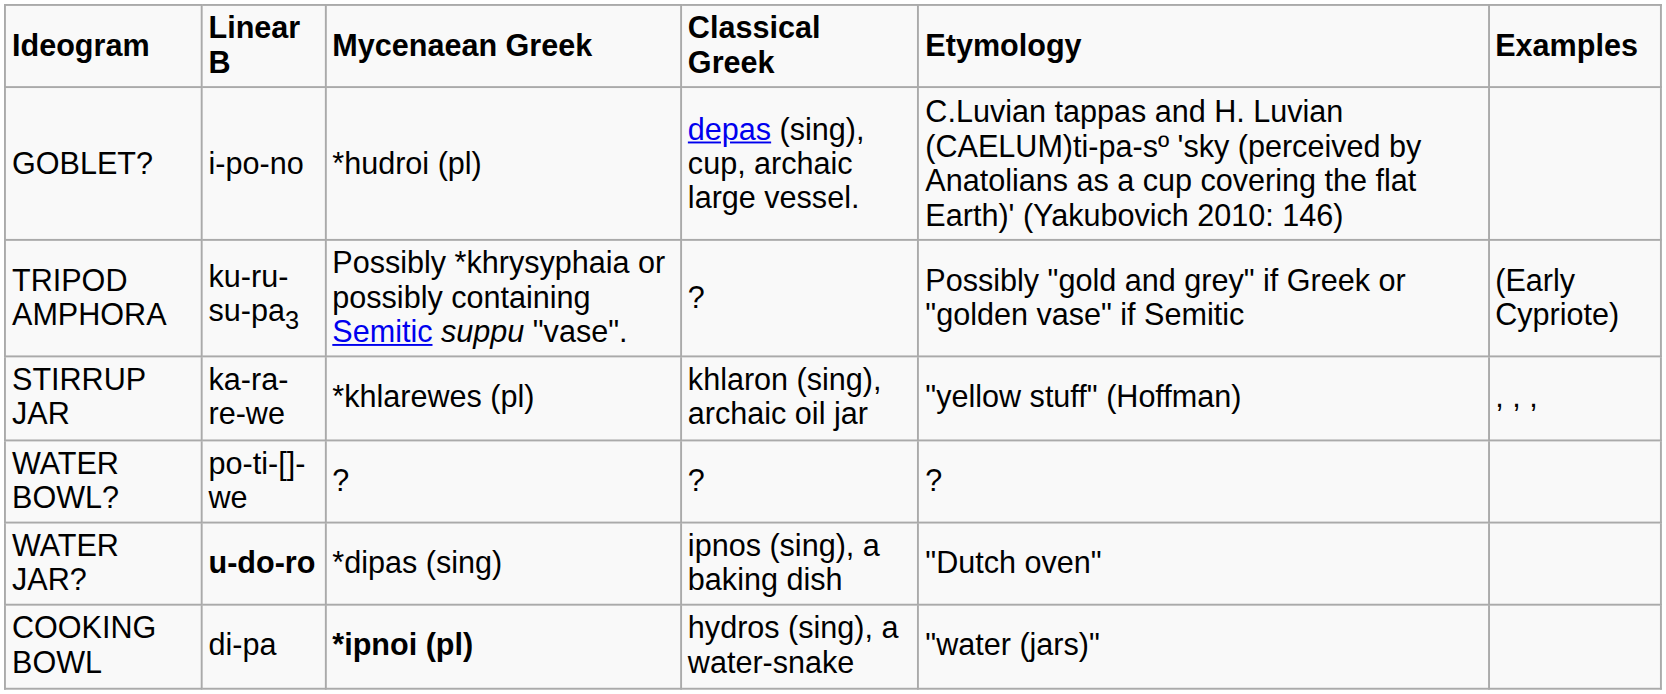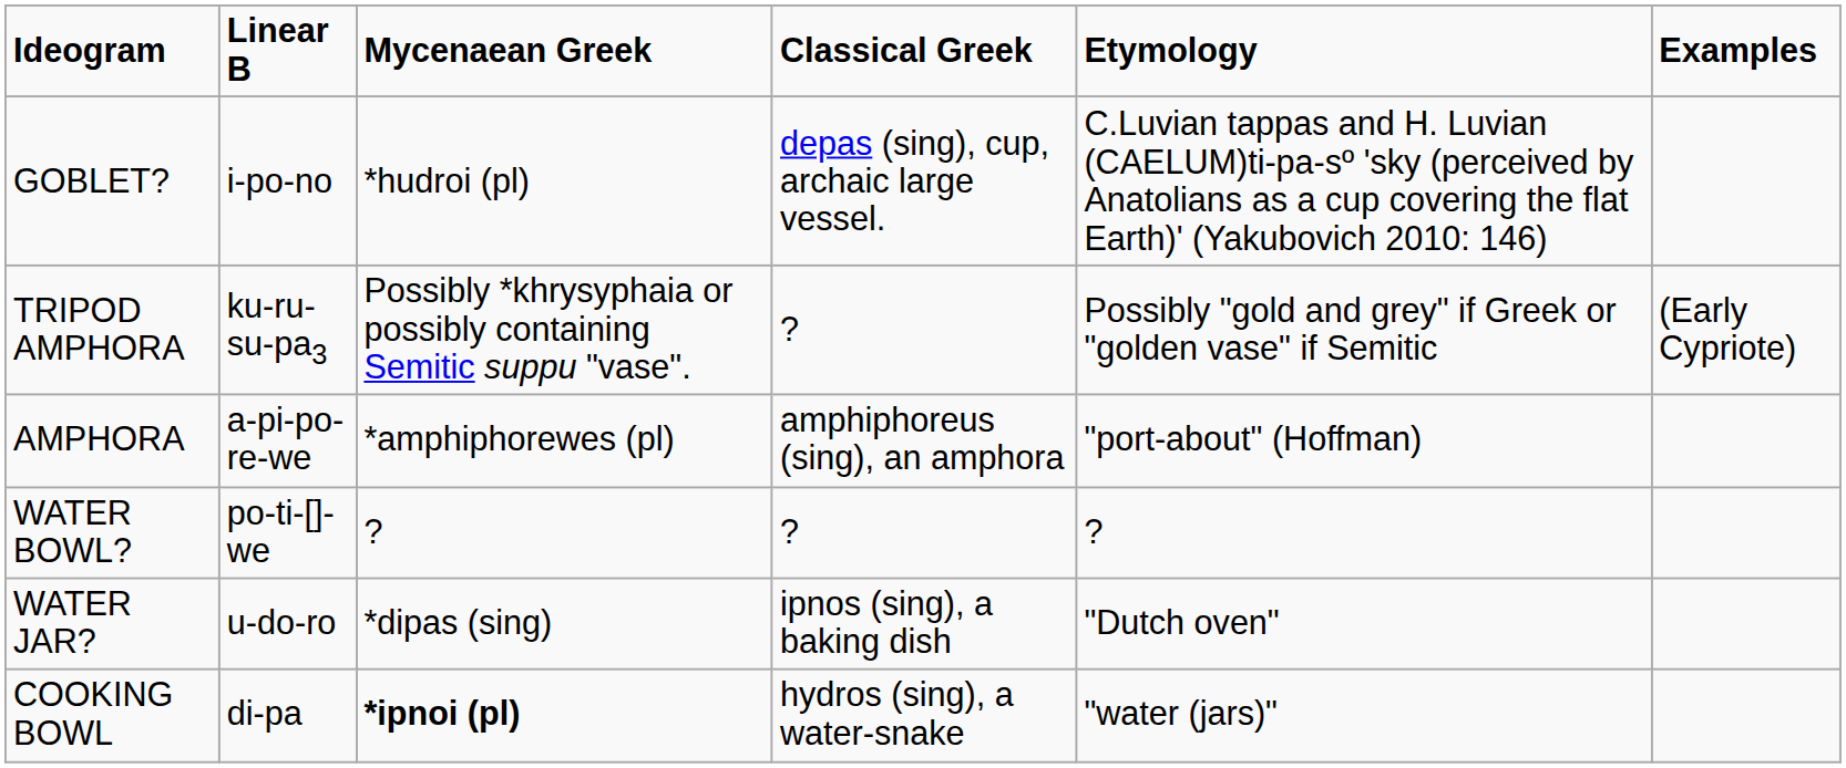+ row: AMPHORA | a-pi-po-re-we | *amphiphorewes (pl) | amphiphoreus (sing), an amphora | "port-about" (Hoffman)
- row: STIRRUP JAR | ka-ra-re-we | *khlarewes (pl) | khlaron (sing), archaic oil jar | "yellow stuff" (Hoffman) | , , ,
WATER JAR? | Linear B: bold -> normal
